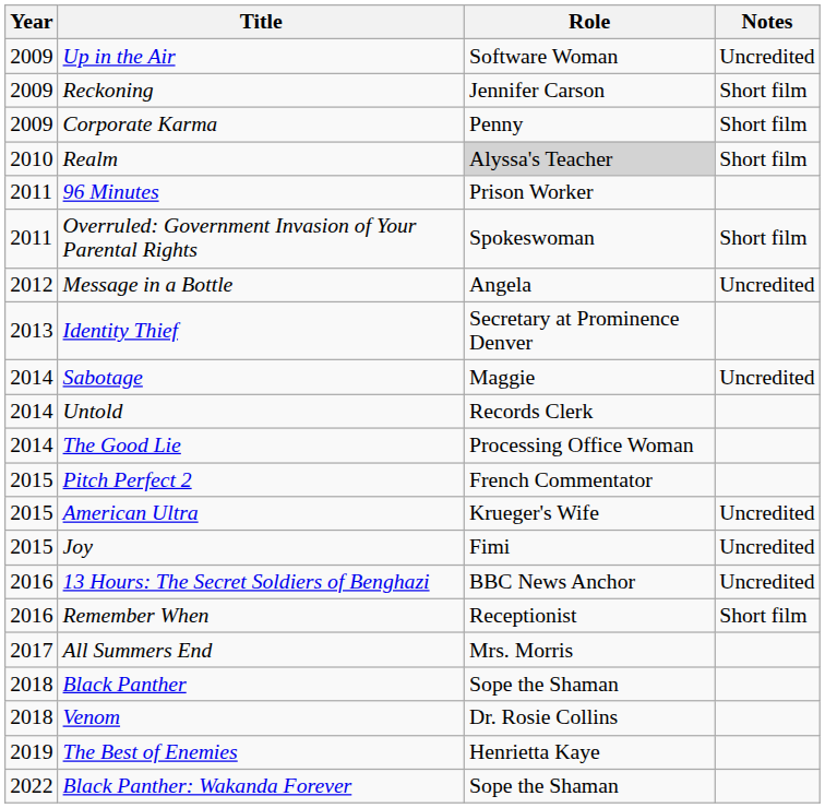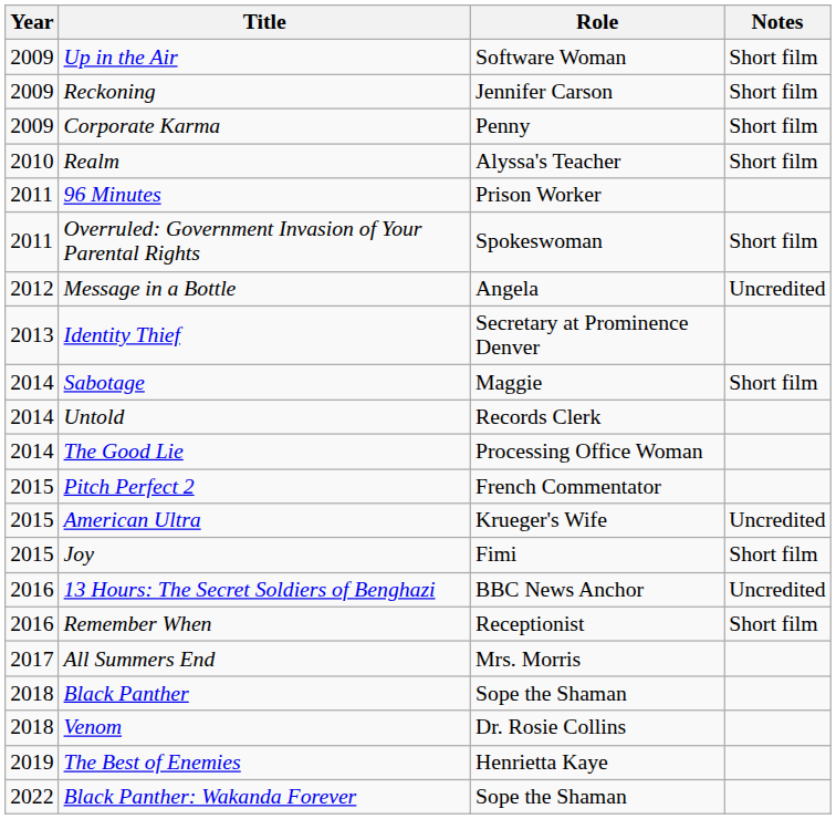Up in the Air | Notes: Uncredited -> Short film
Realm | Role: lightgrey background -> no background
Sabotage | Notes: Uncredited -> Short film
Joy | Notes: Uncredited -> Short film
